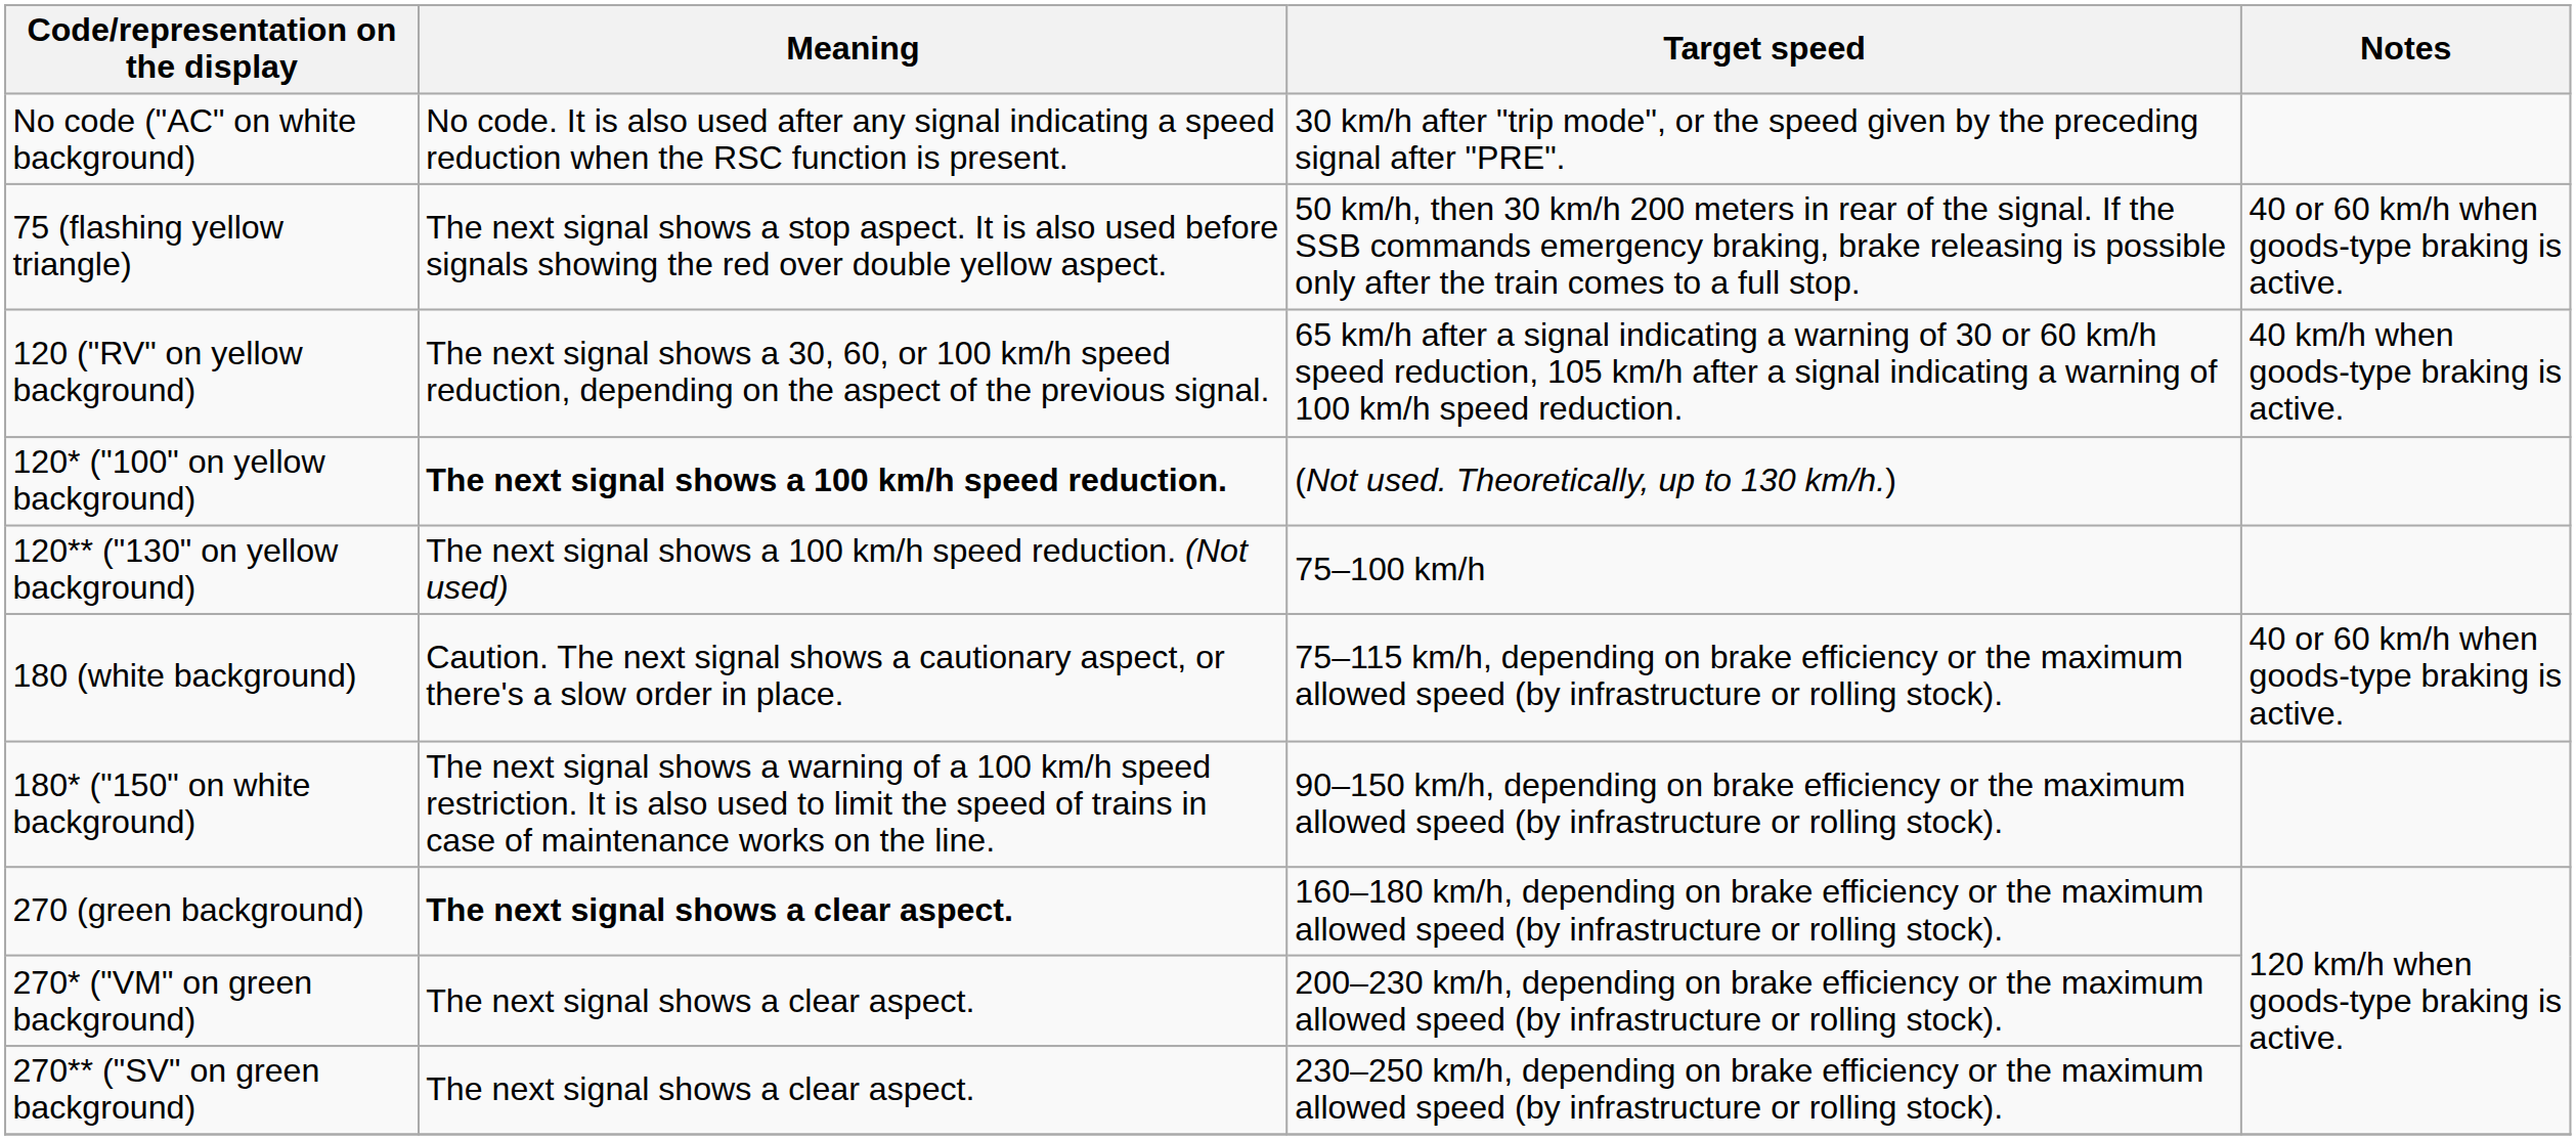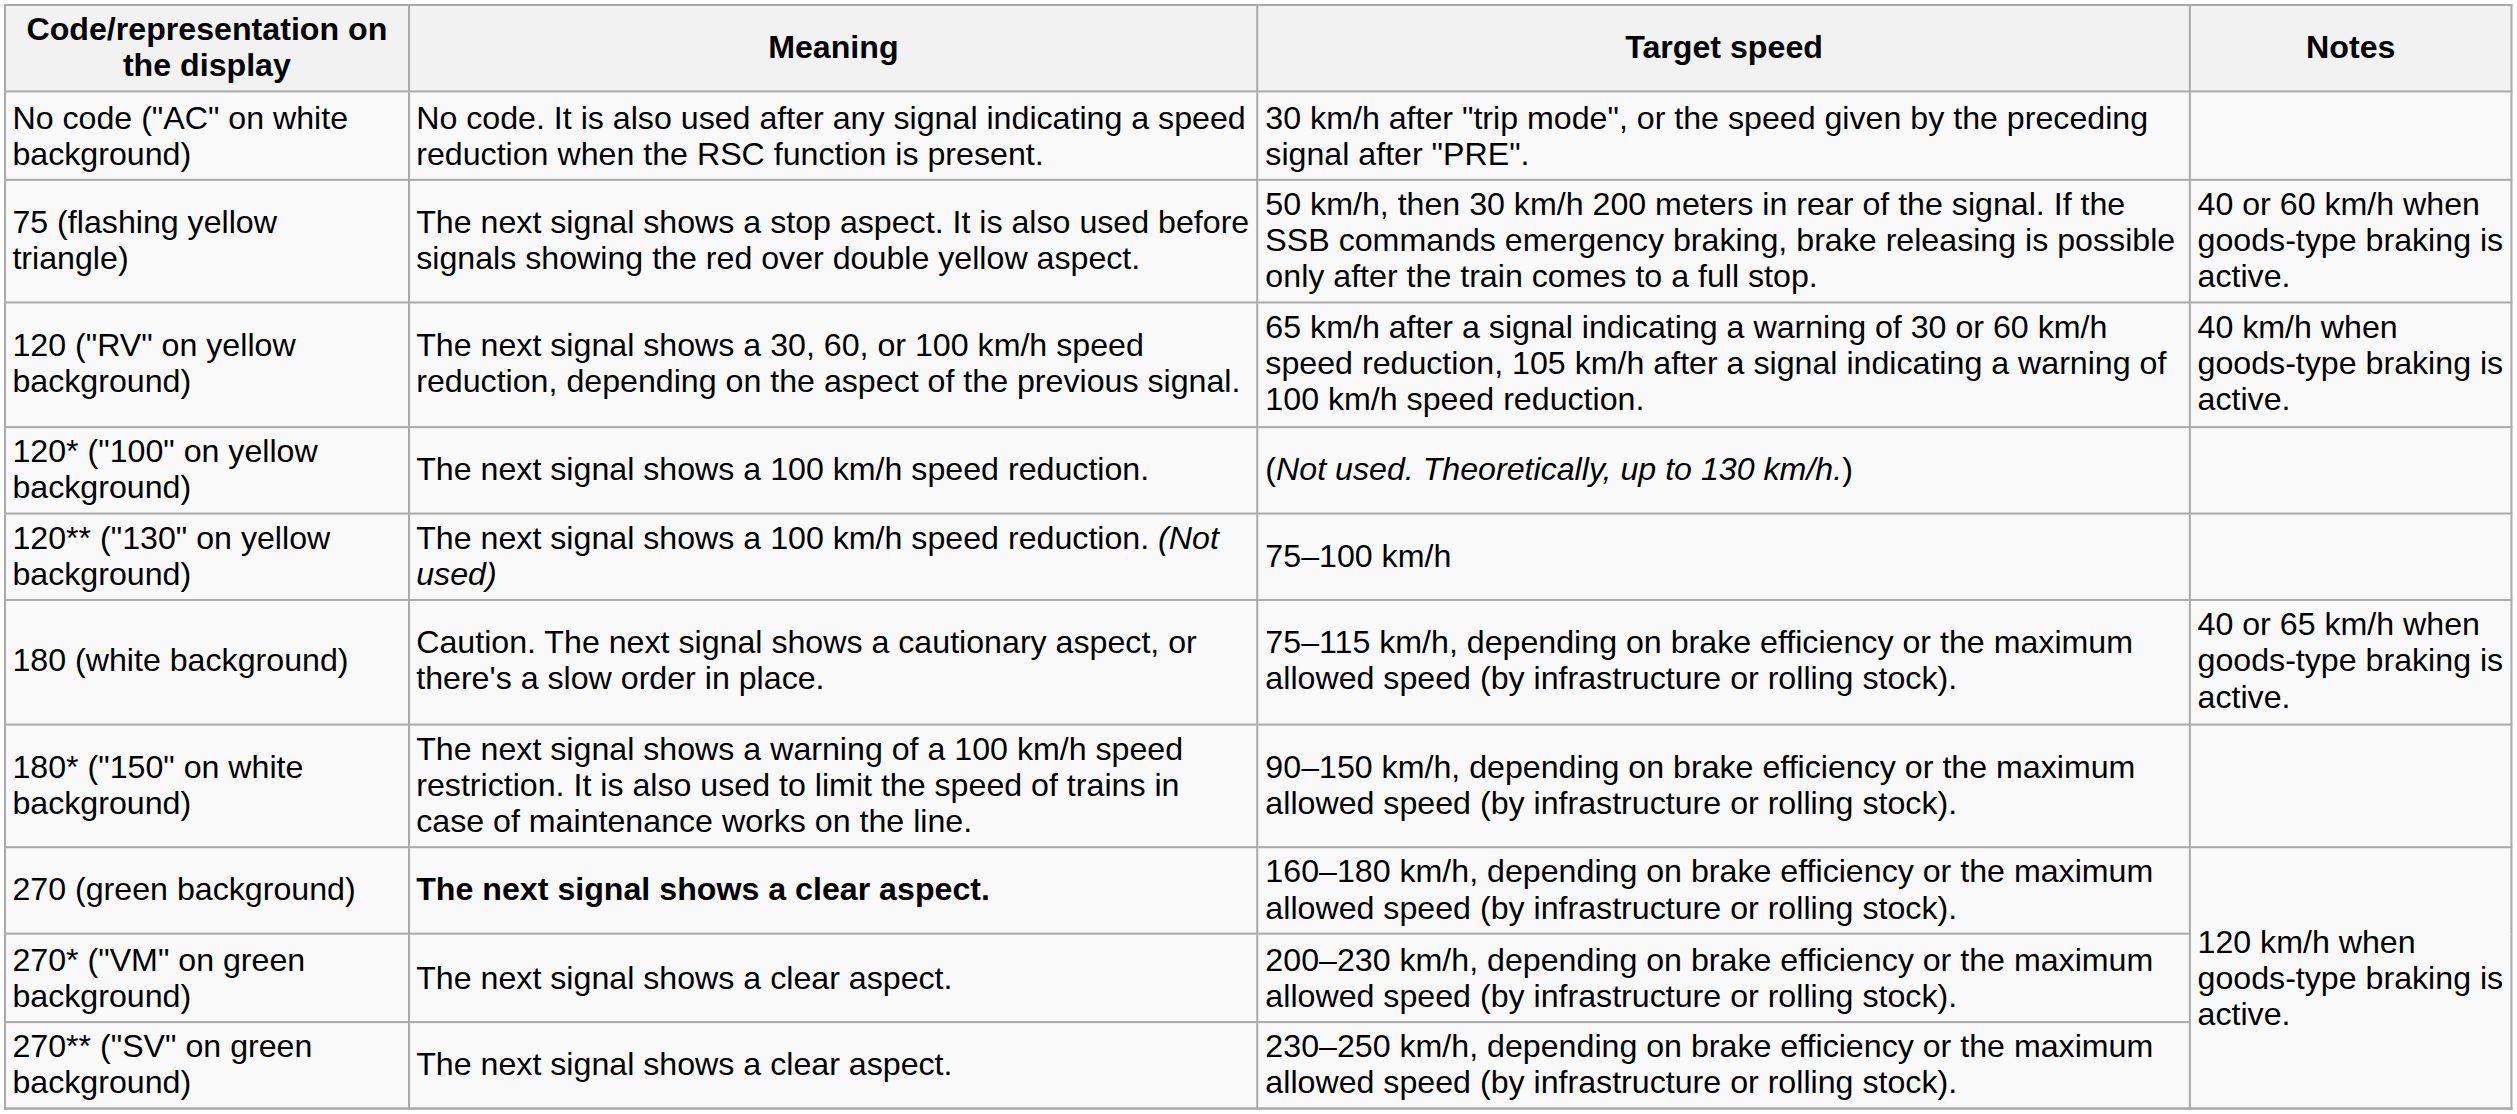120* ("100" on yellow background) | Meaning: bold -> normal
180 (white background) | Notes: 40 or 60 km/h when goods-type braking is active. -> 40 or 65 km/h when goods-type braking is active.
